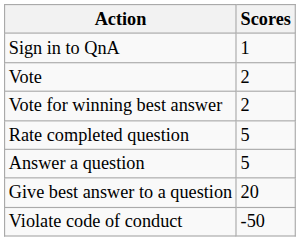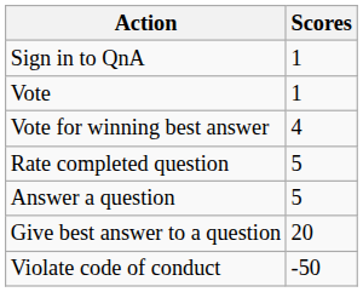Vote | Scores: 2 -> 1
Vote for winning best answer | Scores: 2 -> 4
